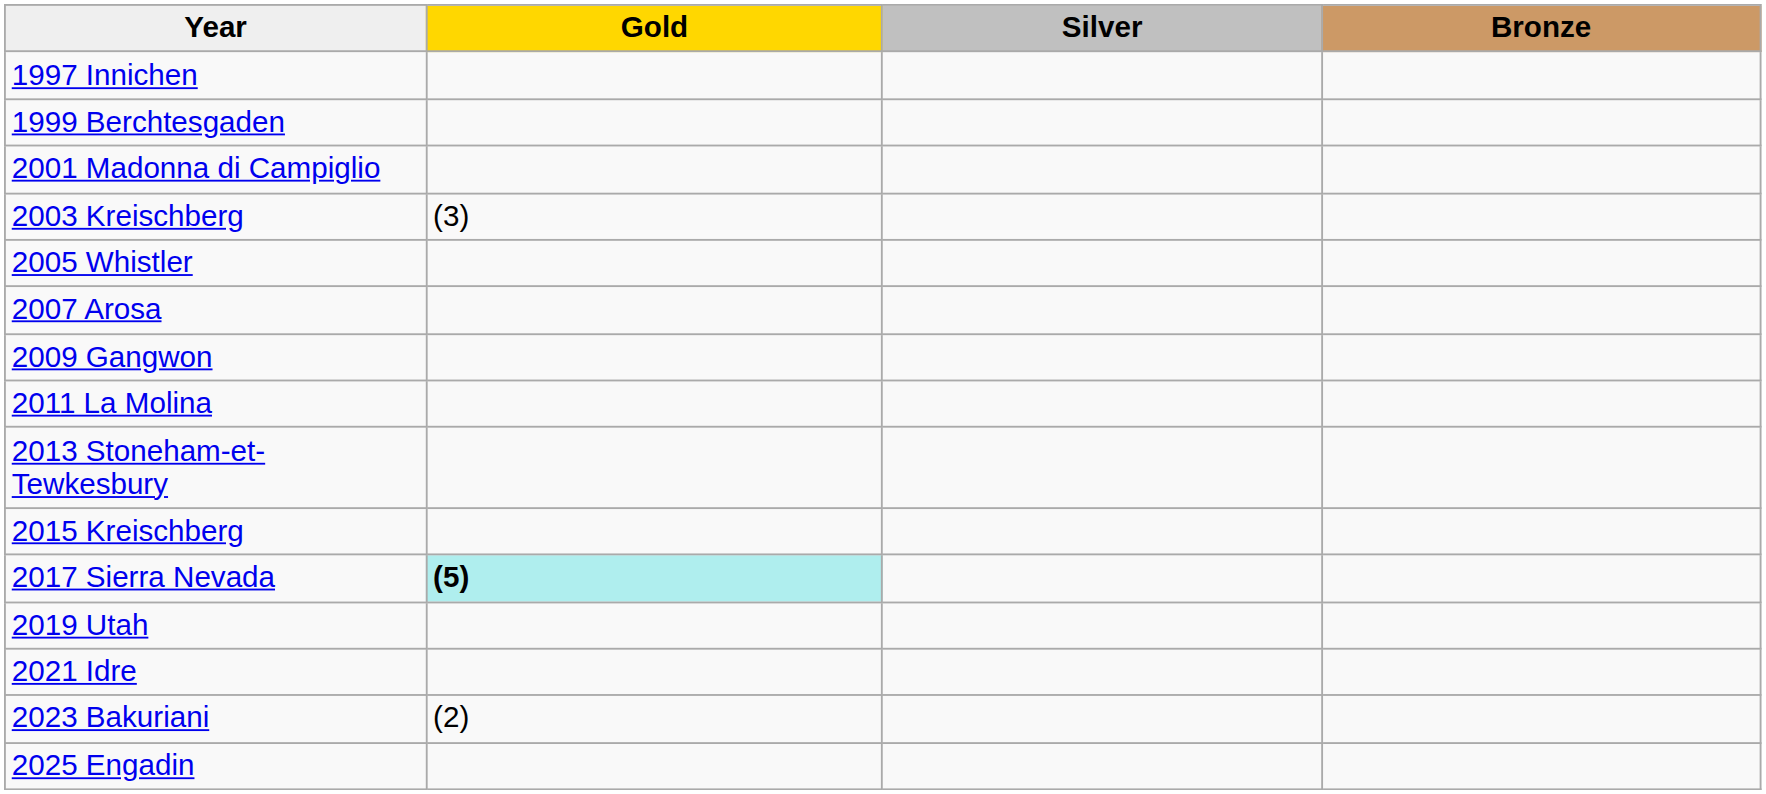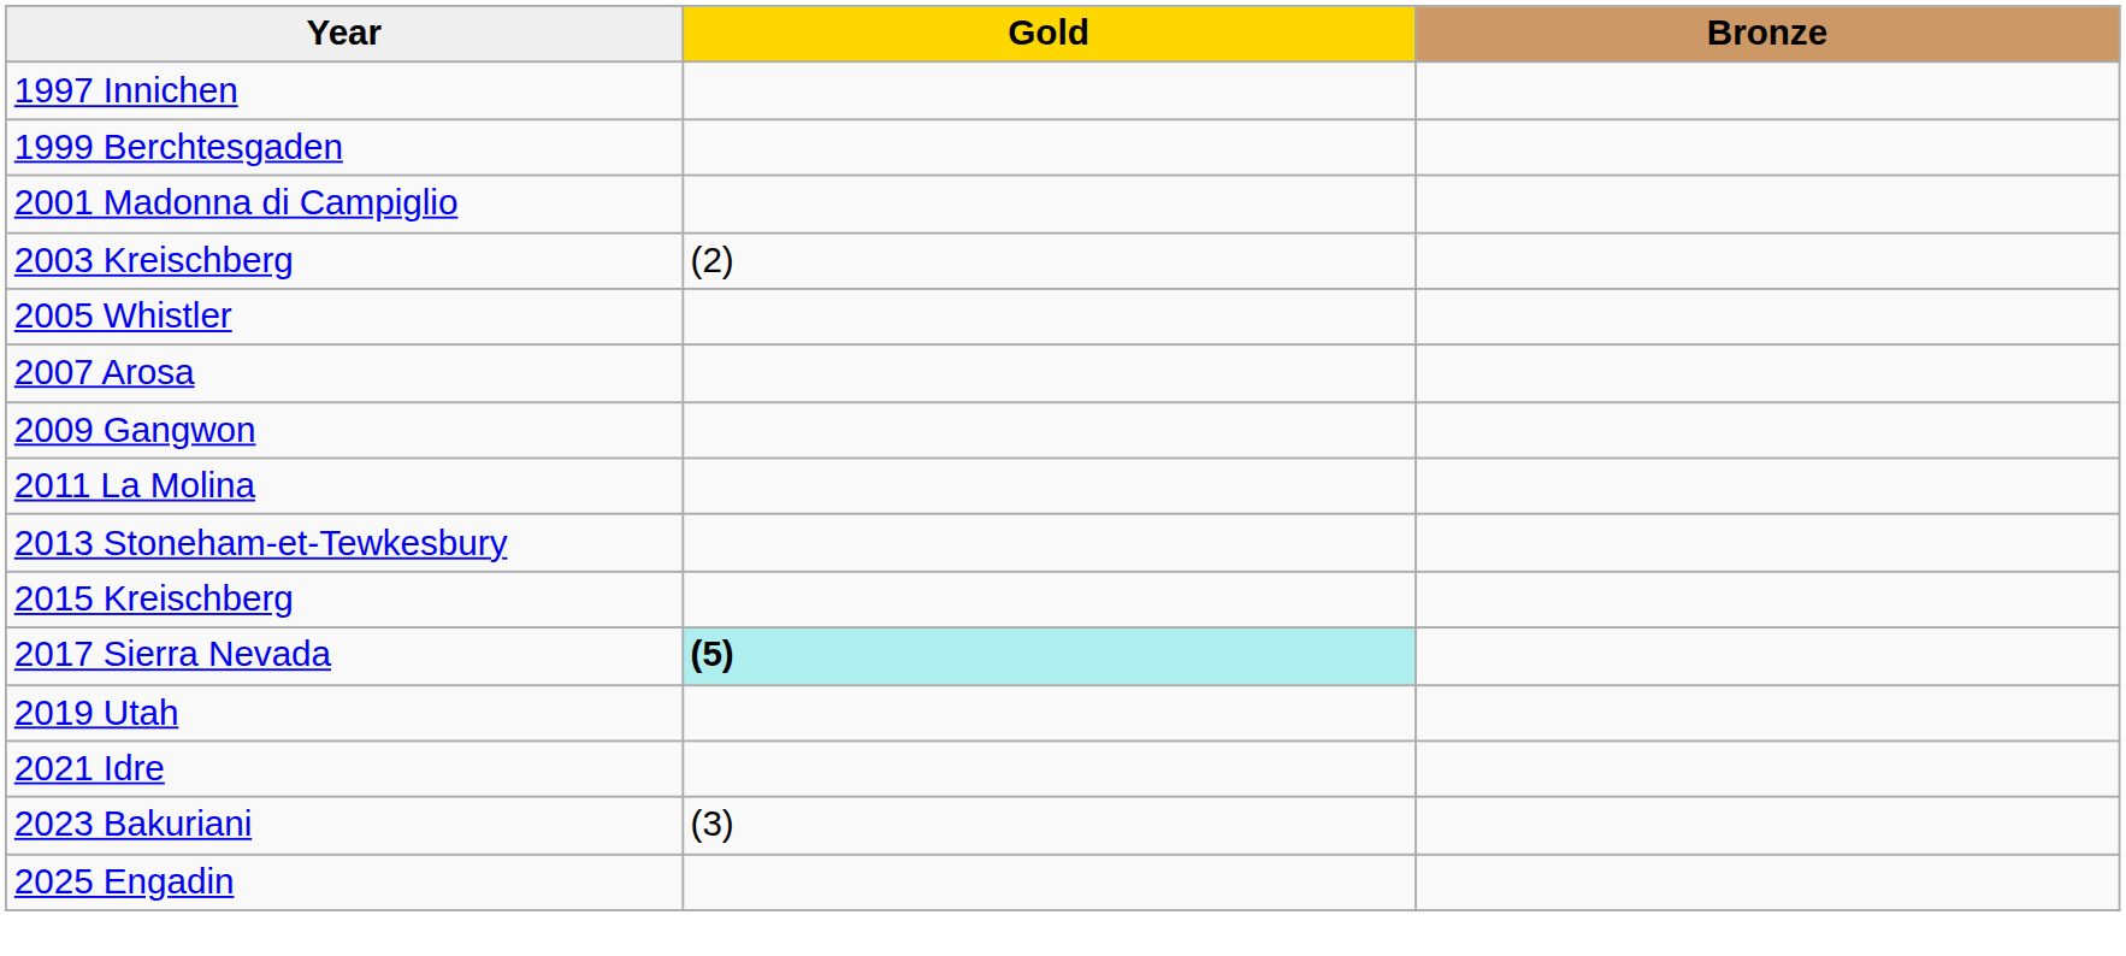- column: Silver
2003 Kreischberg | Gold: (3) -> (2)
2023 Bakuriani | Gold: (2) -> (3)
